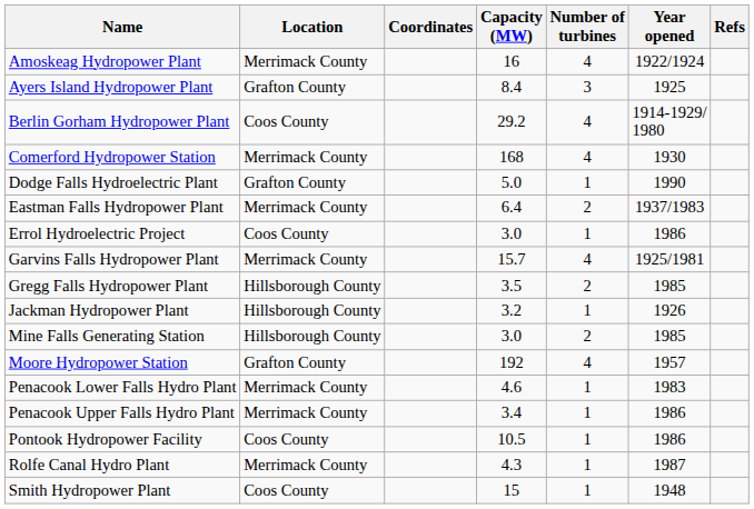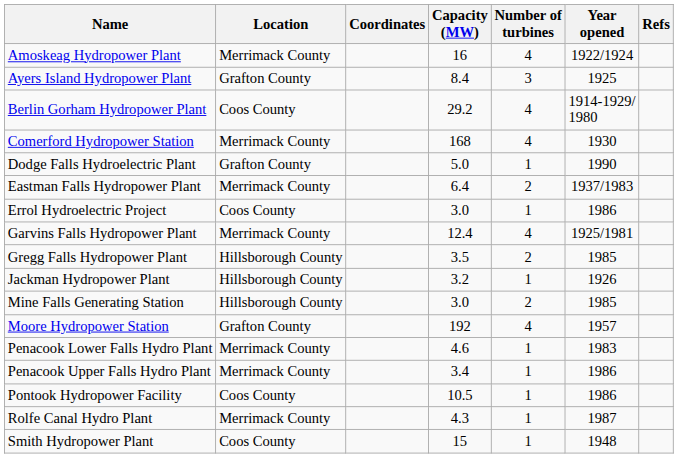Garvins Falls Hydropower Plant | Capacity (MW): 15.7 -> 12.4
